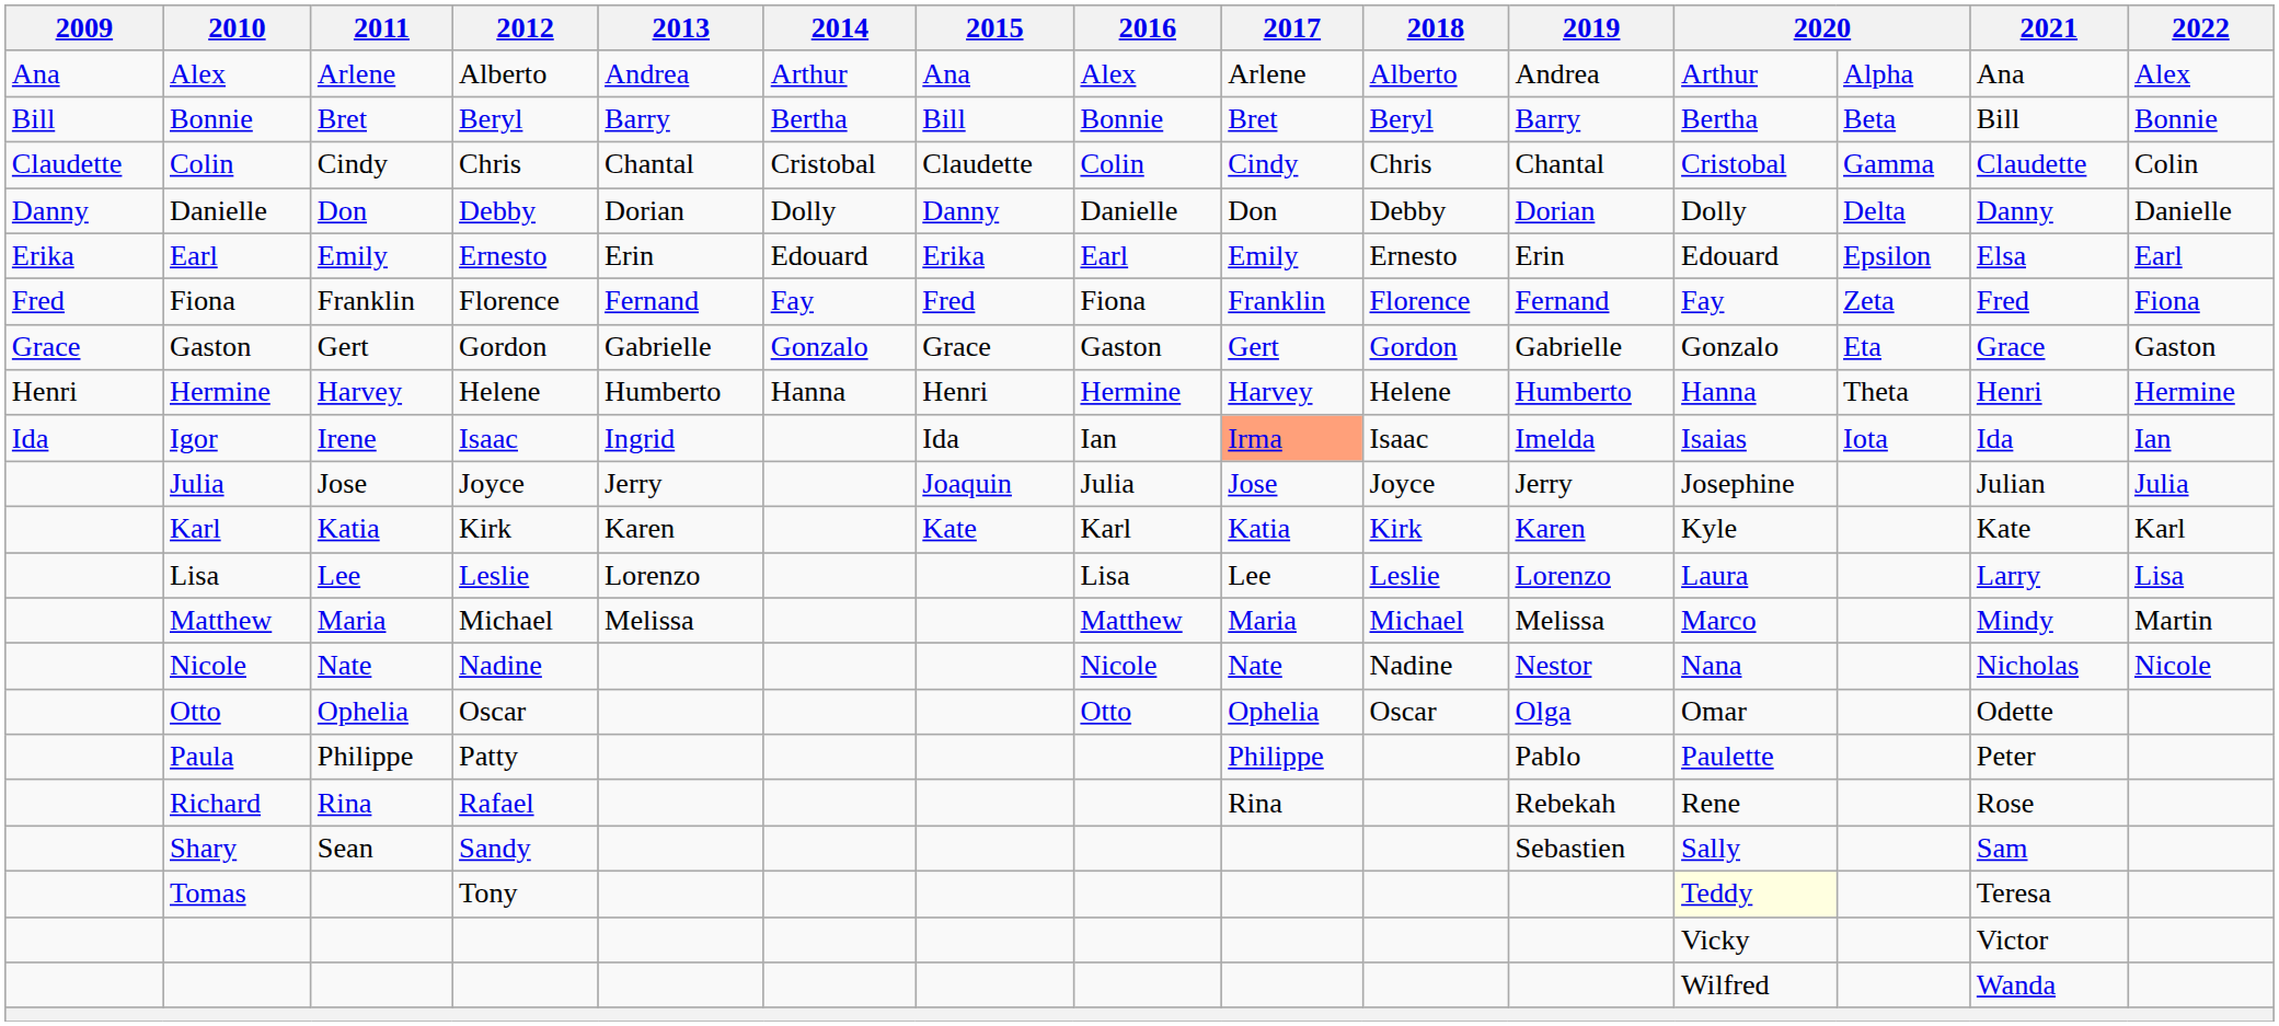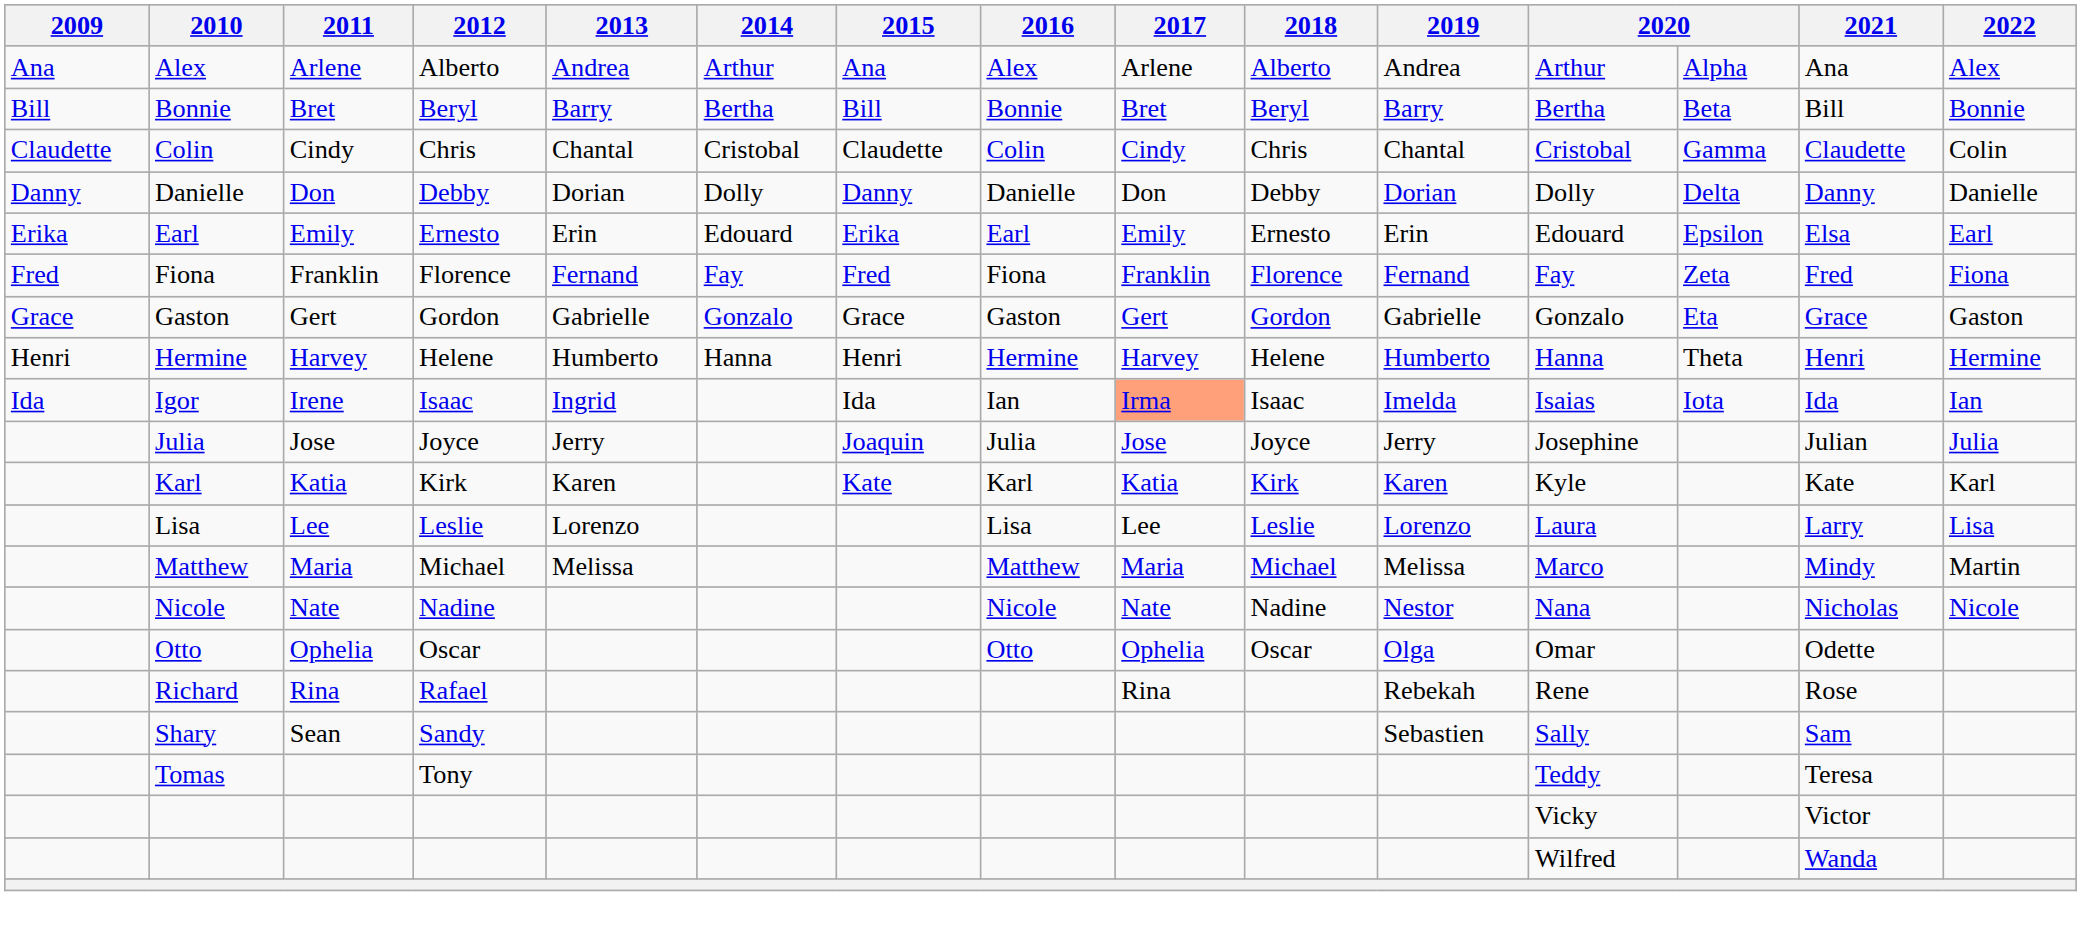- row: Paula | Philippe | Patty | Philippe | Pablo | Paulette | Peter
Tomas | column 12: lightyellow background -> no background
